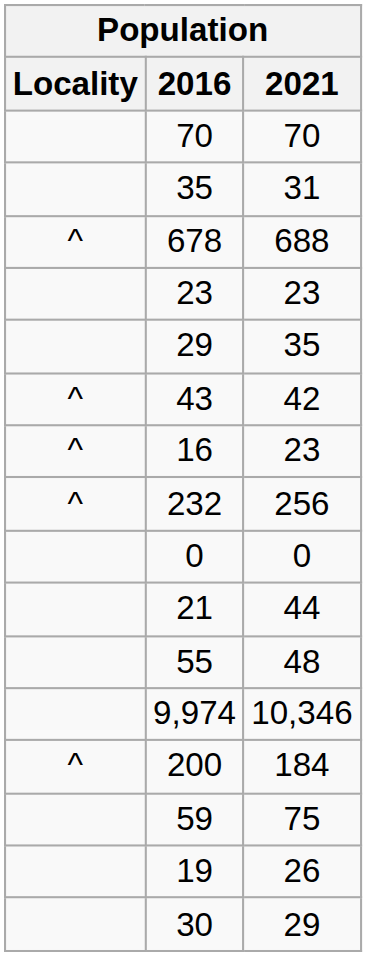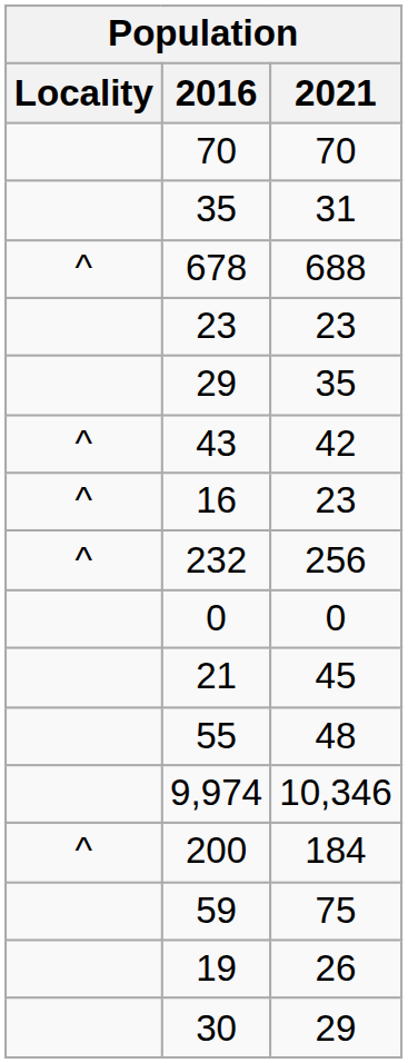21 | 2021: 44 -> 45
